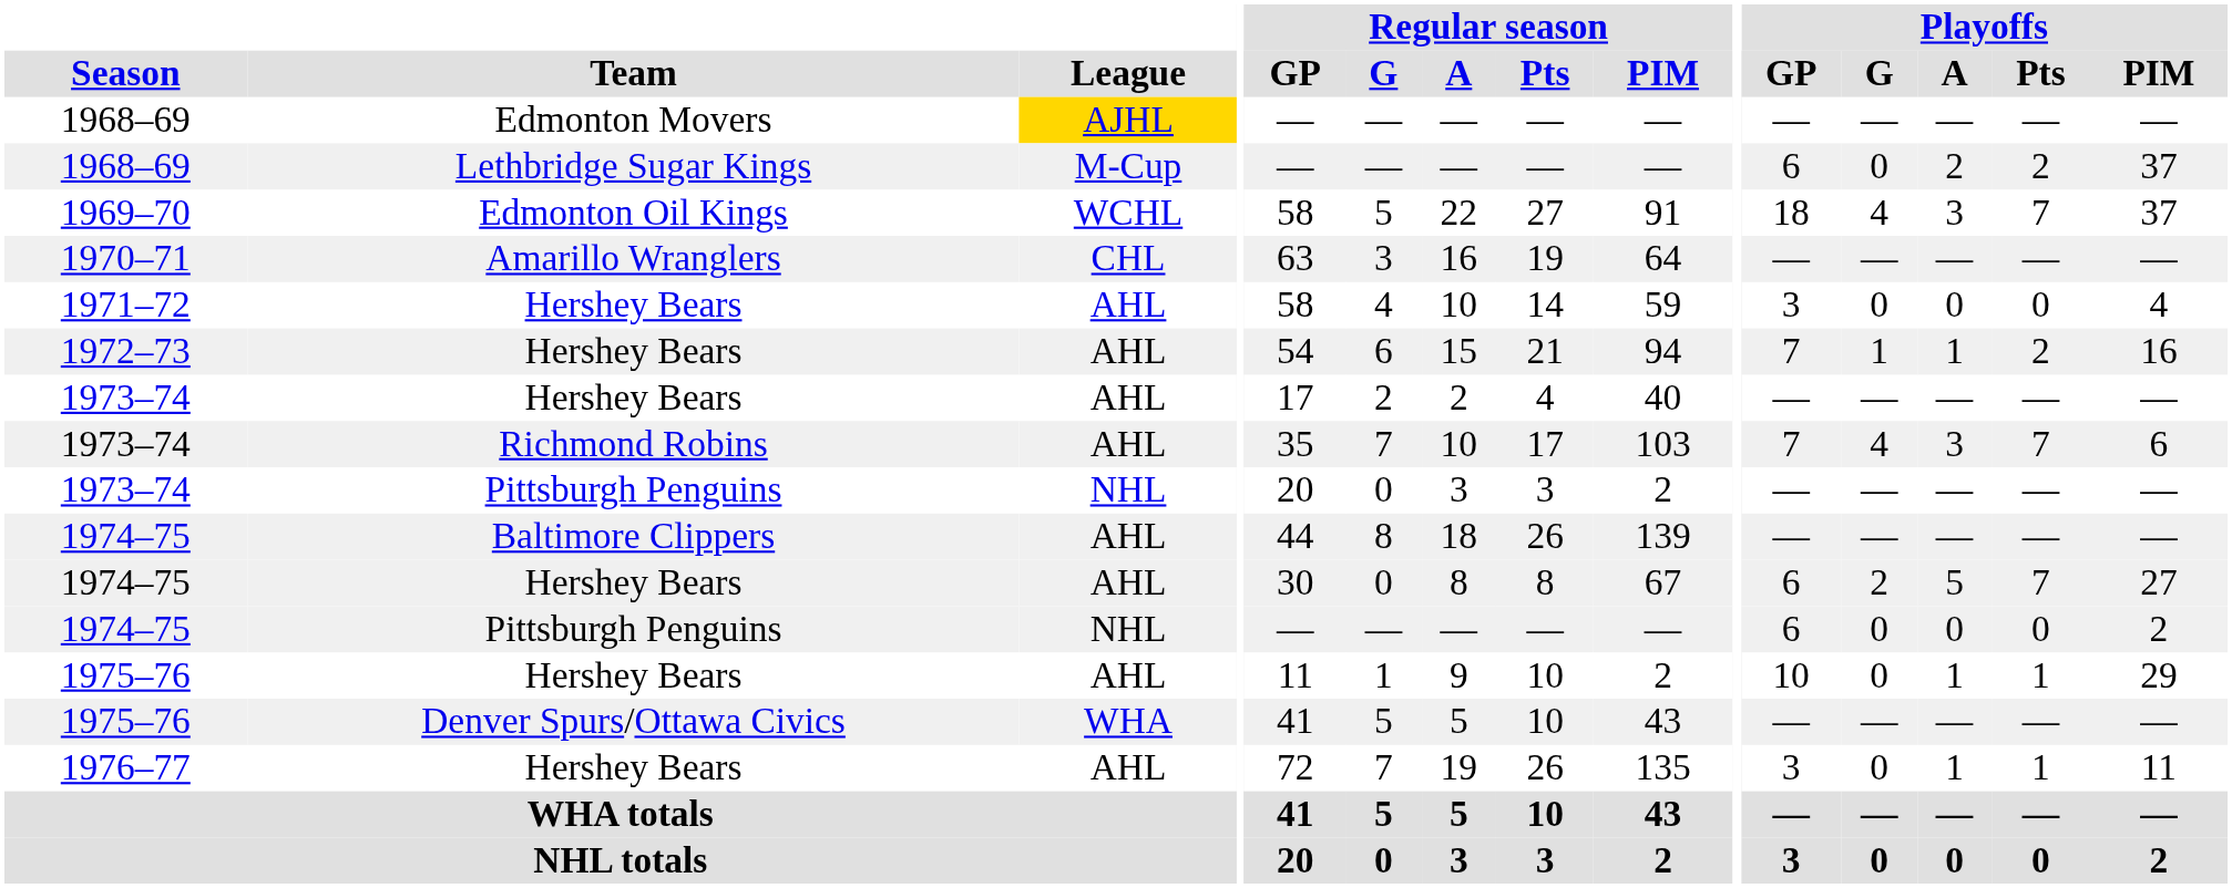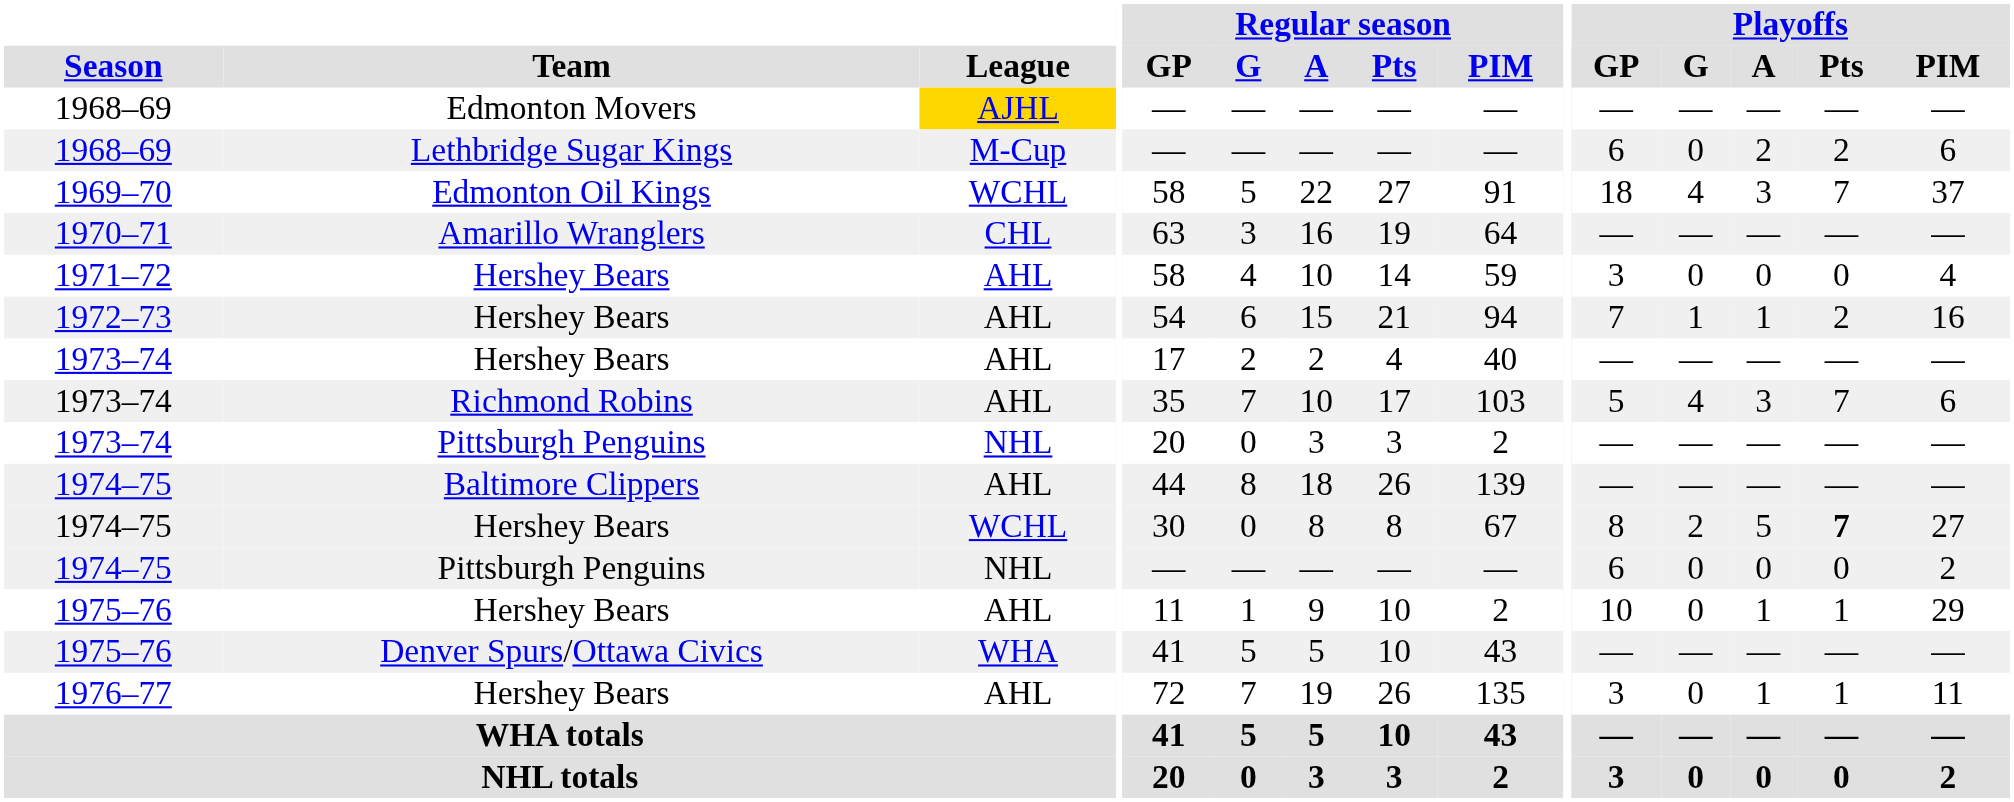1968–69 / Lethbridge Sugar Kings | Playoffs / PIM: 37 -> 6
1973–74 / Richmond Robins | Playoffs / GP: 7 -> 5
1974–75 / Hershey Bears | League: AHL -> WCHL
1974–75 / Hershey Bears | Playoffs / GP: 6 -> 8
1974–75 / Hershey Bears | Playoffs / Pts: normal -> bold
